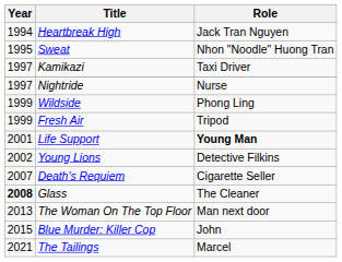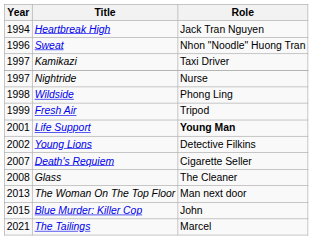Sweat | Year: 1995 -> 1996
Wildside | Year: 1999 -> 1998
Glass | Year: bold -> normal
